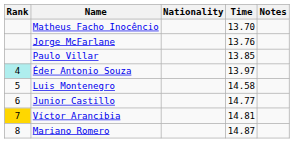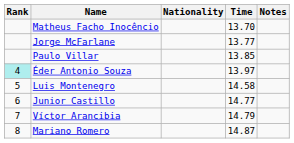Jorge McFarlane | Time: 13.76 -> 13.77
Víctor Arancibia | Rank: gold background -> no background
Víctor Arancibia | Time: 14.81 -> 14.79
